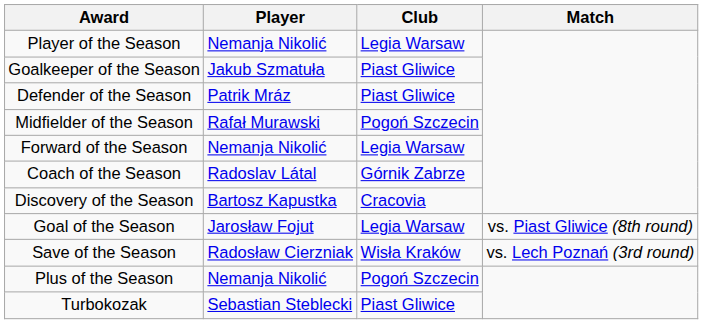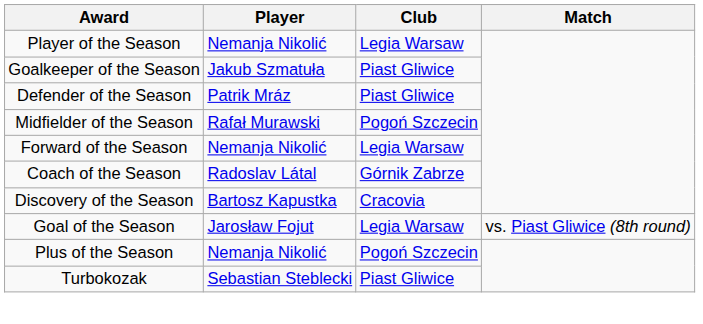- row: Save of the Season | Radosław Cierzniak | Wisła Kraków | vs. Lech Poznań (3rd round)
